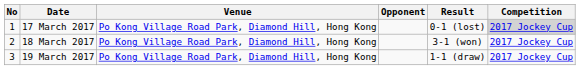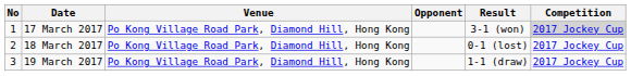17 March 2017 | Result: 0-1 (lost) -> 3-1 (won)
18 March 2017 | Result: 3-1 (won) -> 0-1 (lost)
